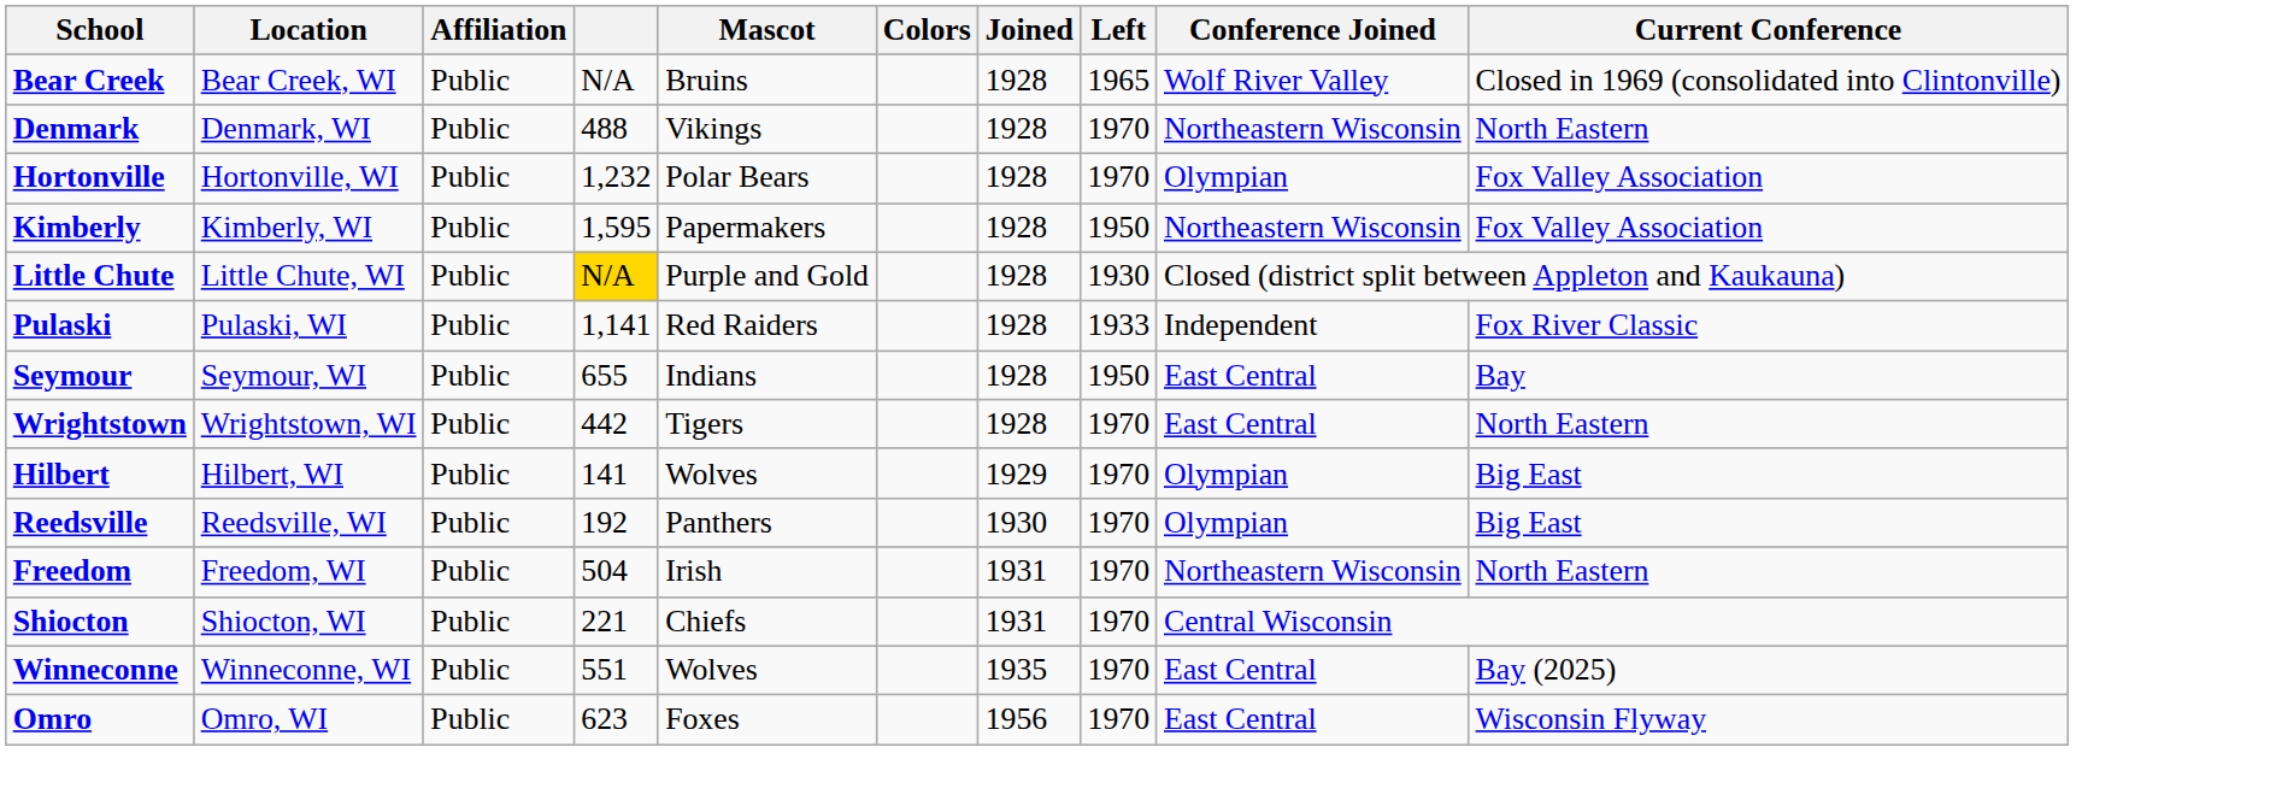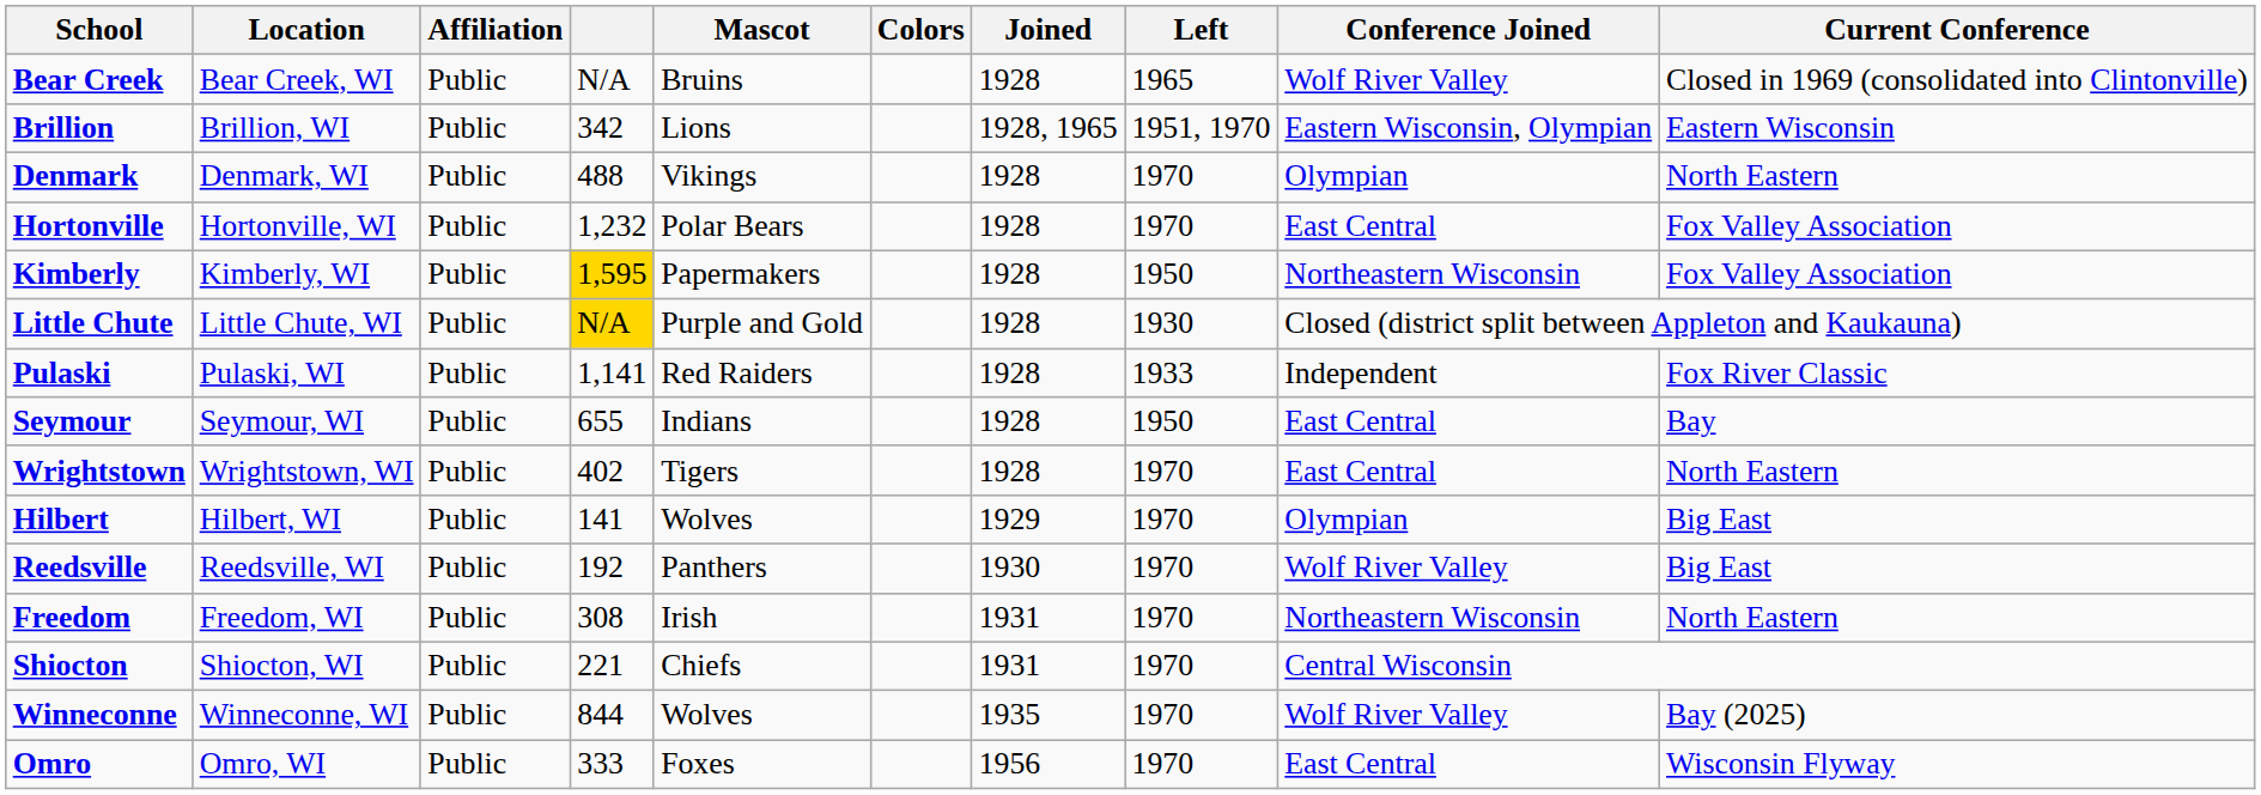+ row: Brillion | Brillion, WI | Public | 342 | Lions | 1928, 1965 | 1951, 1970 | Eastern Wisconsin, Olympian | Eastern Wisconsin
Denmark | Conference Joined: Northeastern Wisconsin -> Olympian
Hortonville | Conference Joined: Olympian -> East Central
Kimberly | column 4: no background -> gold background
Wrightstown | column 4: 442 -> 402
Reedsville | Conference Joined: Olympian -> Wolf River Valley
Freedom | column 4: 504 -> 308
Winneconne | column 4: 551 -> 844
Winneconne | Conference Joined: East Central -> Wolf River Valley
Omro | column 4: 623 -> 333
